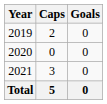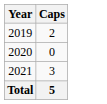- column: Goals | 0 | 0 | 0 | 0
